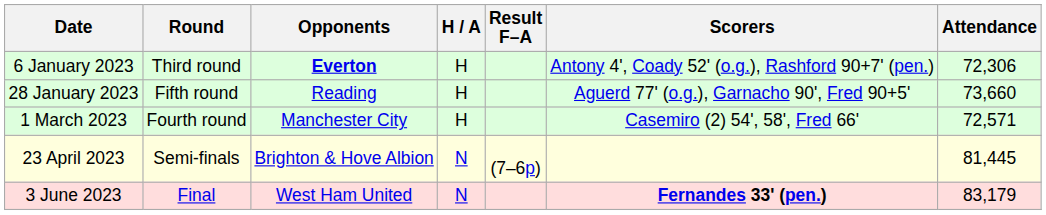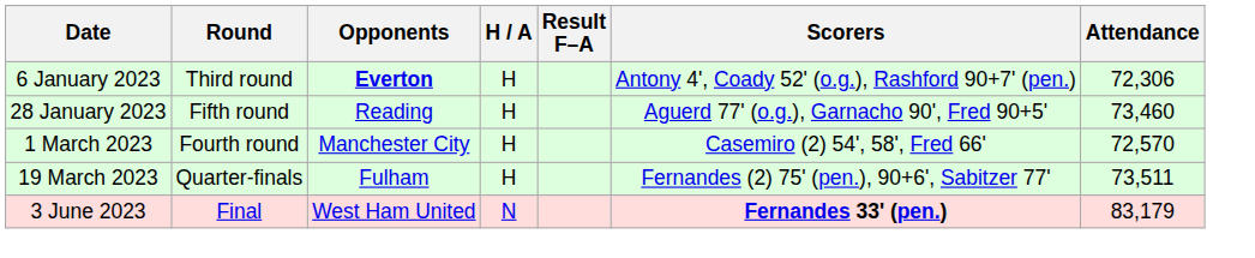28 January 2023 | Attendance: 73,660 -> 73,460
1 March 2023 | Attendance: 72,571 -> 72,570
+ row: 19 March 2023 | Quarter-finals | Fulham | H | Fernandes (2) 75' (pen.), 90+6', Sabitzer 77' | 73,511
- row: 23 April 2023 | Semi-finals | Brighton & Hove Albion | N | (7–6p) | 81,445
